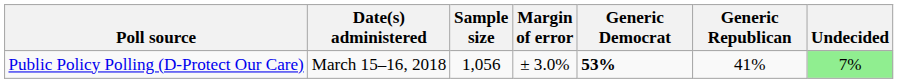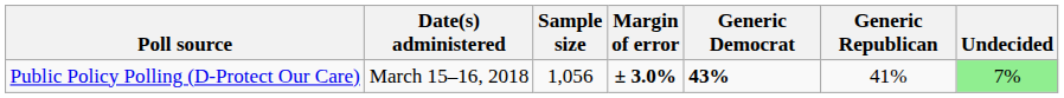Public Policy Polling (D-Protect Our Care) | Margin of error: normal -> bold
Public Policy Polling (D-Protect Our Care) | Generic Democrat: 53% -> 43%
